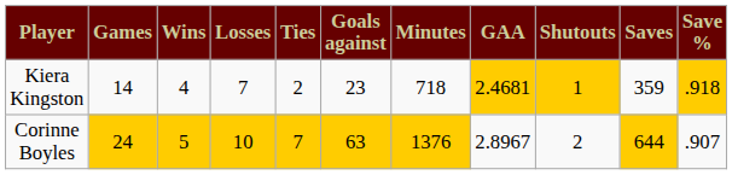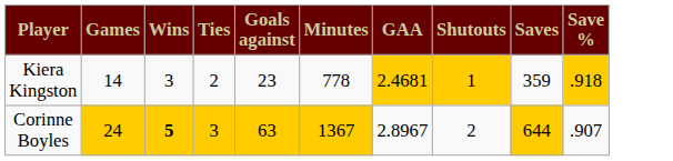- column: Losses | 7 | 10
Kiera Kingston | Wins: 4 -> 3
Kiera Kingston | Minutes: 718 -> 778
Corinne Boyles | Wins: normal -> bold
Corinne Boyles | Ties: 7 -> 3
Corinne Boyles | Minutes: 1376 -> 1367
